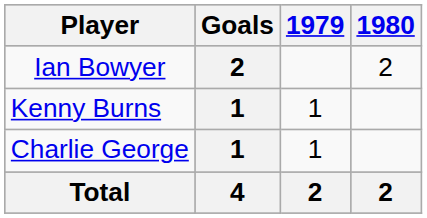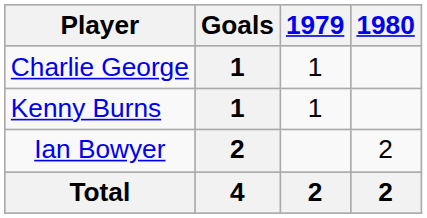rows swapped: Ian Bowyer <-> Charlie George
